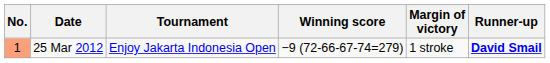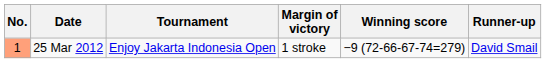columns swapped: Winning score <-> Margin of victory
25 Mar 2012 | Runner-up: bold -> normal
